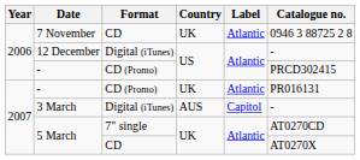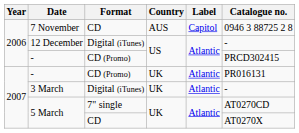7 November | Country: UK -> AUS
7 November | Label: Atlantic -> Capitol
3 March | Country: AUS -> UK
3 March | Label: Capitol -> Atlantic
